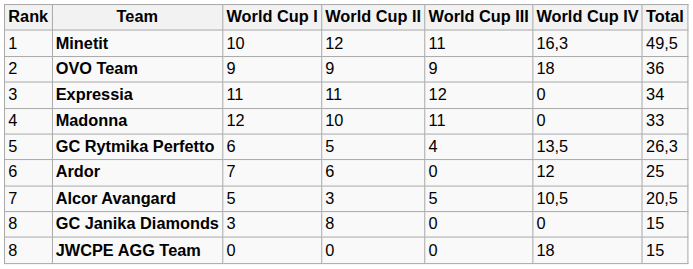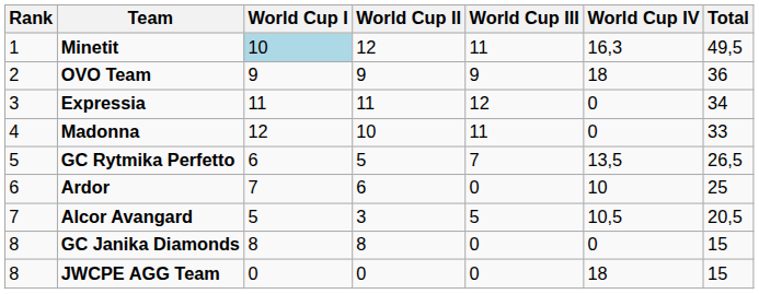Minetit | World Cup I: no background -> lightblue background
GC Rytmika Perfetto | World Cup III: 4 -> 7
GC Rytmika Perfetto | Total: 26,3 -> 26,5
Ardor | World Cup IV: 12 -> 10
GC Janika Diamonds | World Cup I: 3 -> 8
